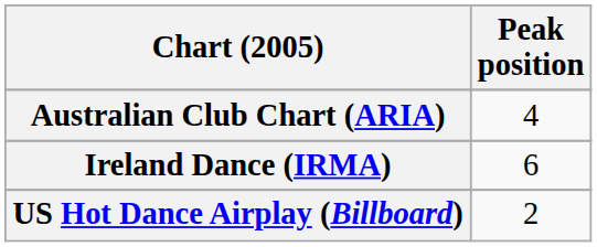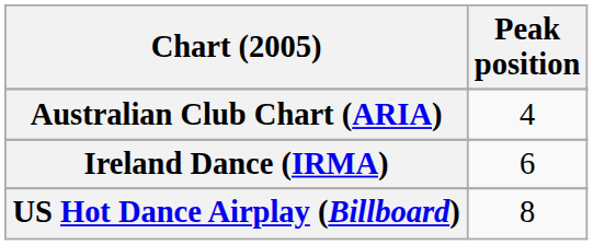US Hot Dance Airplay (Billboard) | Peak position: 2 -> 8
